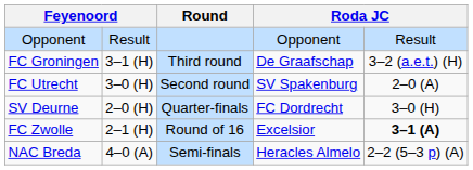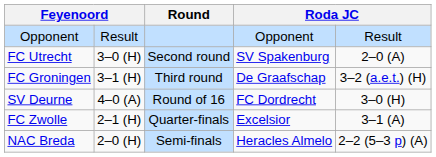rows swapped: FC Utrecht <-> FC Groningen
SV Deurne | column 2: 2–0 (H) -> 4–0 (A)
SV Deurne | Round: Quarter-finals -> Round of 16
FC Zwolle | Round: Round of 16 -> Quarter-finals
FC Zwolle | column 5: bold -> normal
NAC Breda | column 2: 4–0 (A) -> 2–0 (H)
